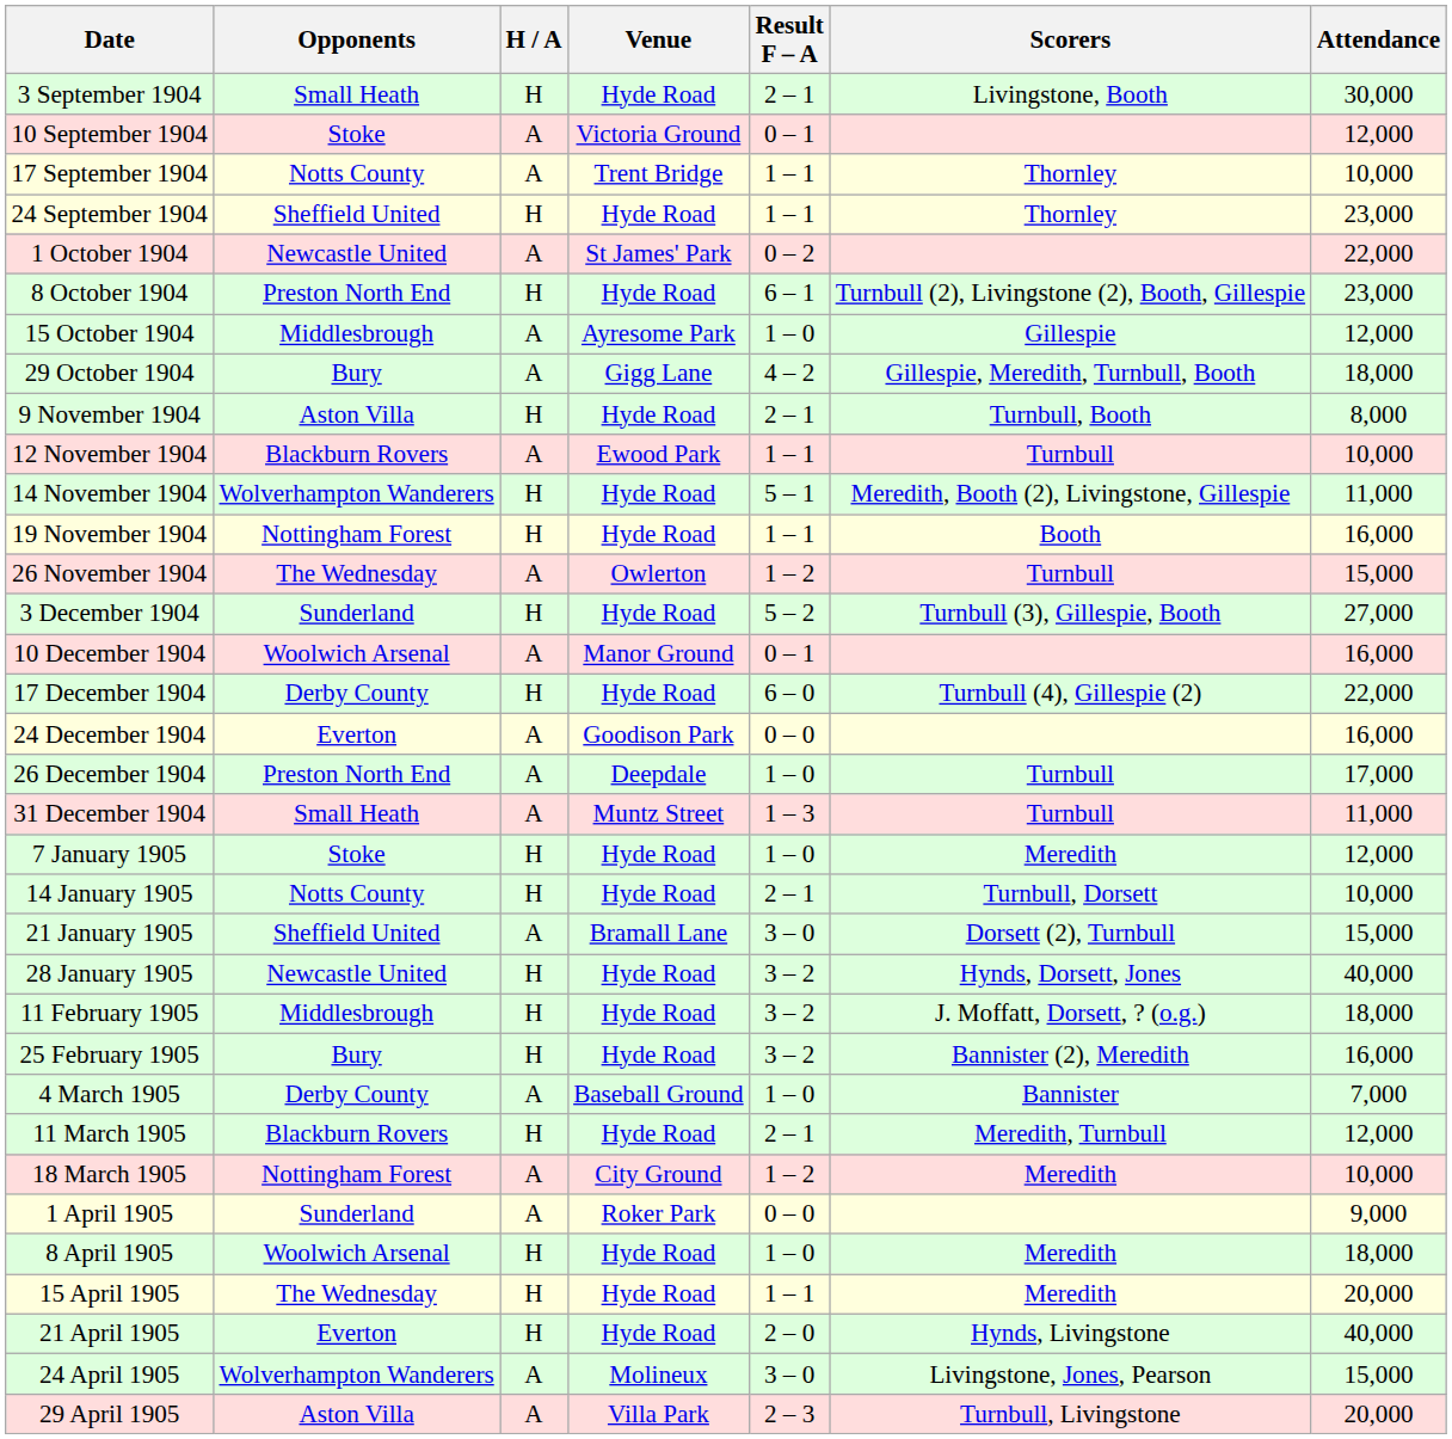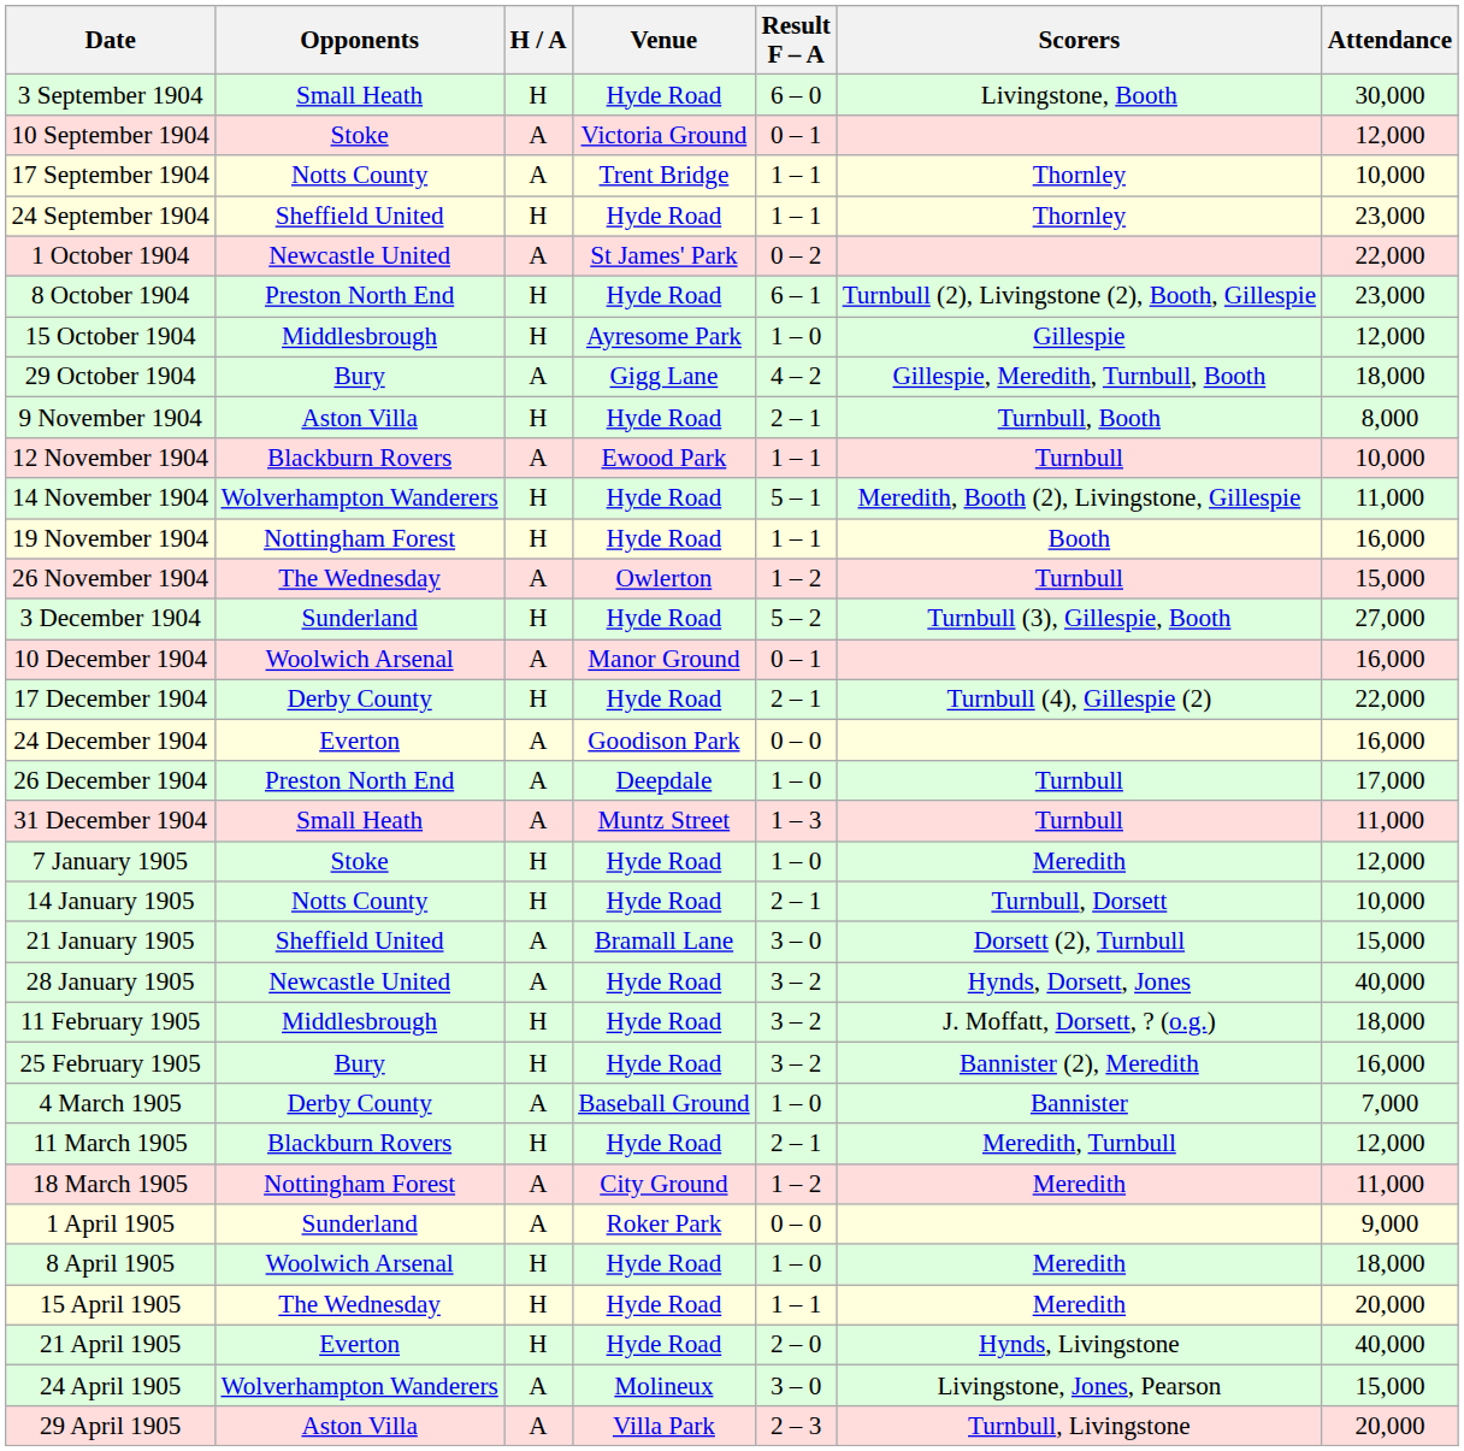3 September 1904 | Result F – A: 2 – 1 -> 6 – 0
15 October 1904 | H / A: A -> H
17 December 1904 | Result F – A: 6 – 0 -> 2 – 1
28 January 1905 | H / A: H -> A
18 March 1905 | Attendance: 10,000 -> 11,000
